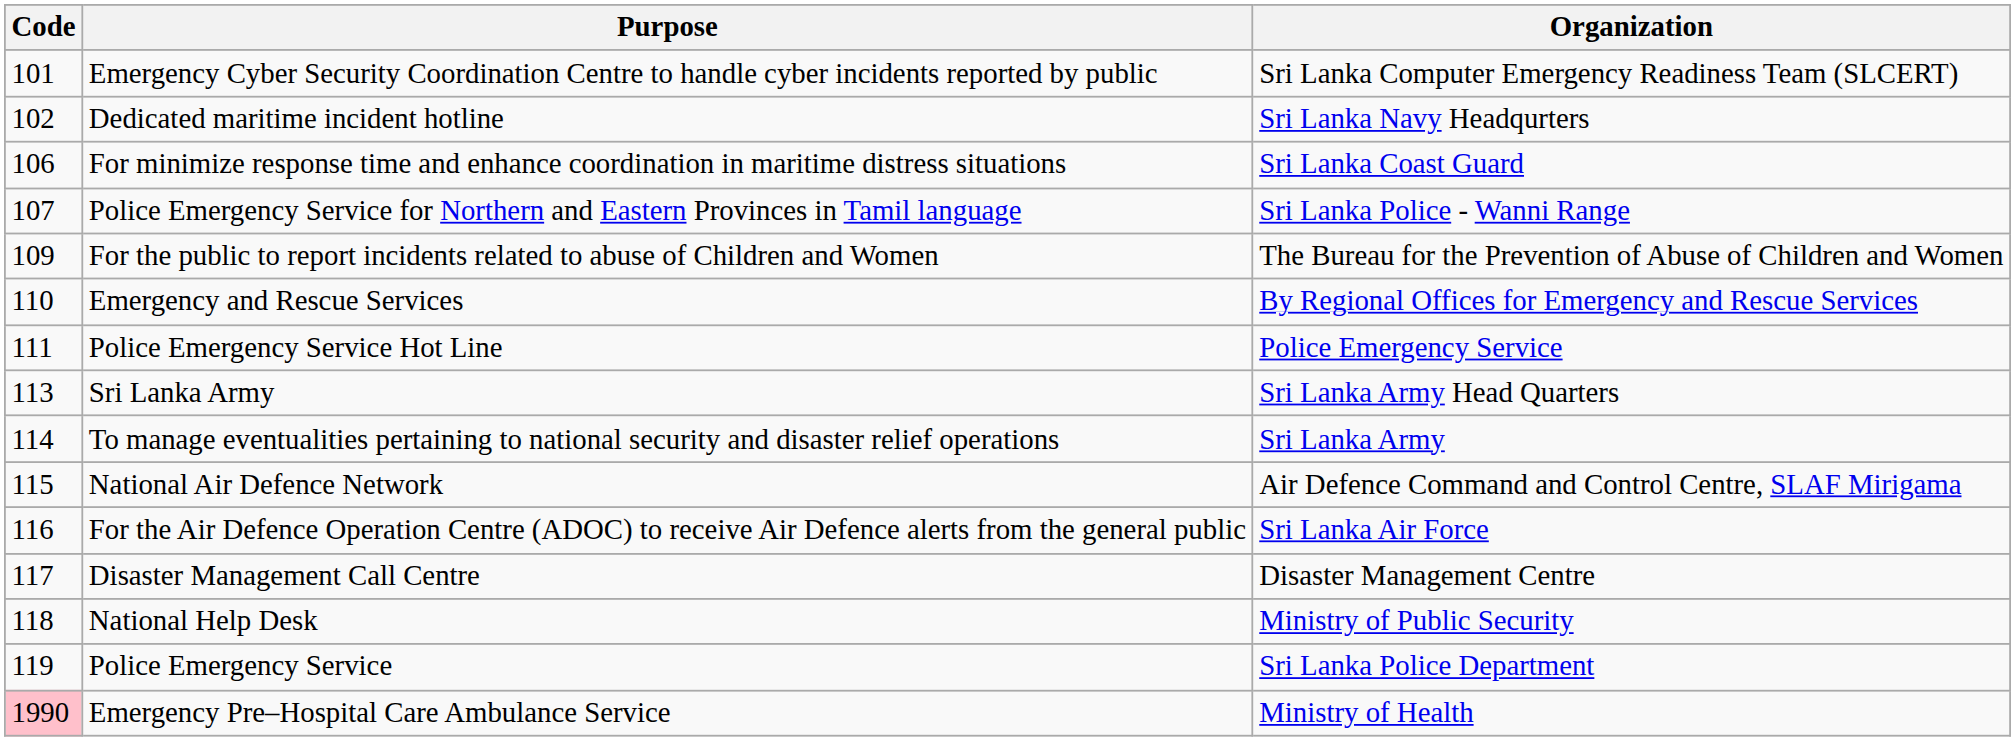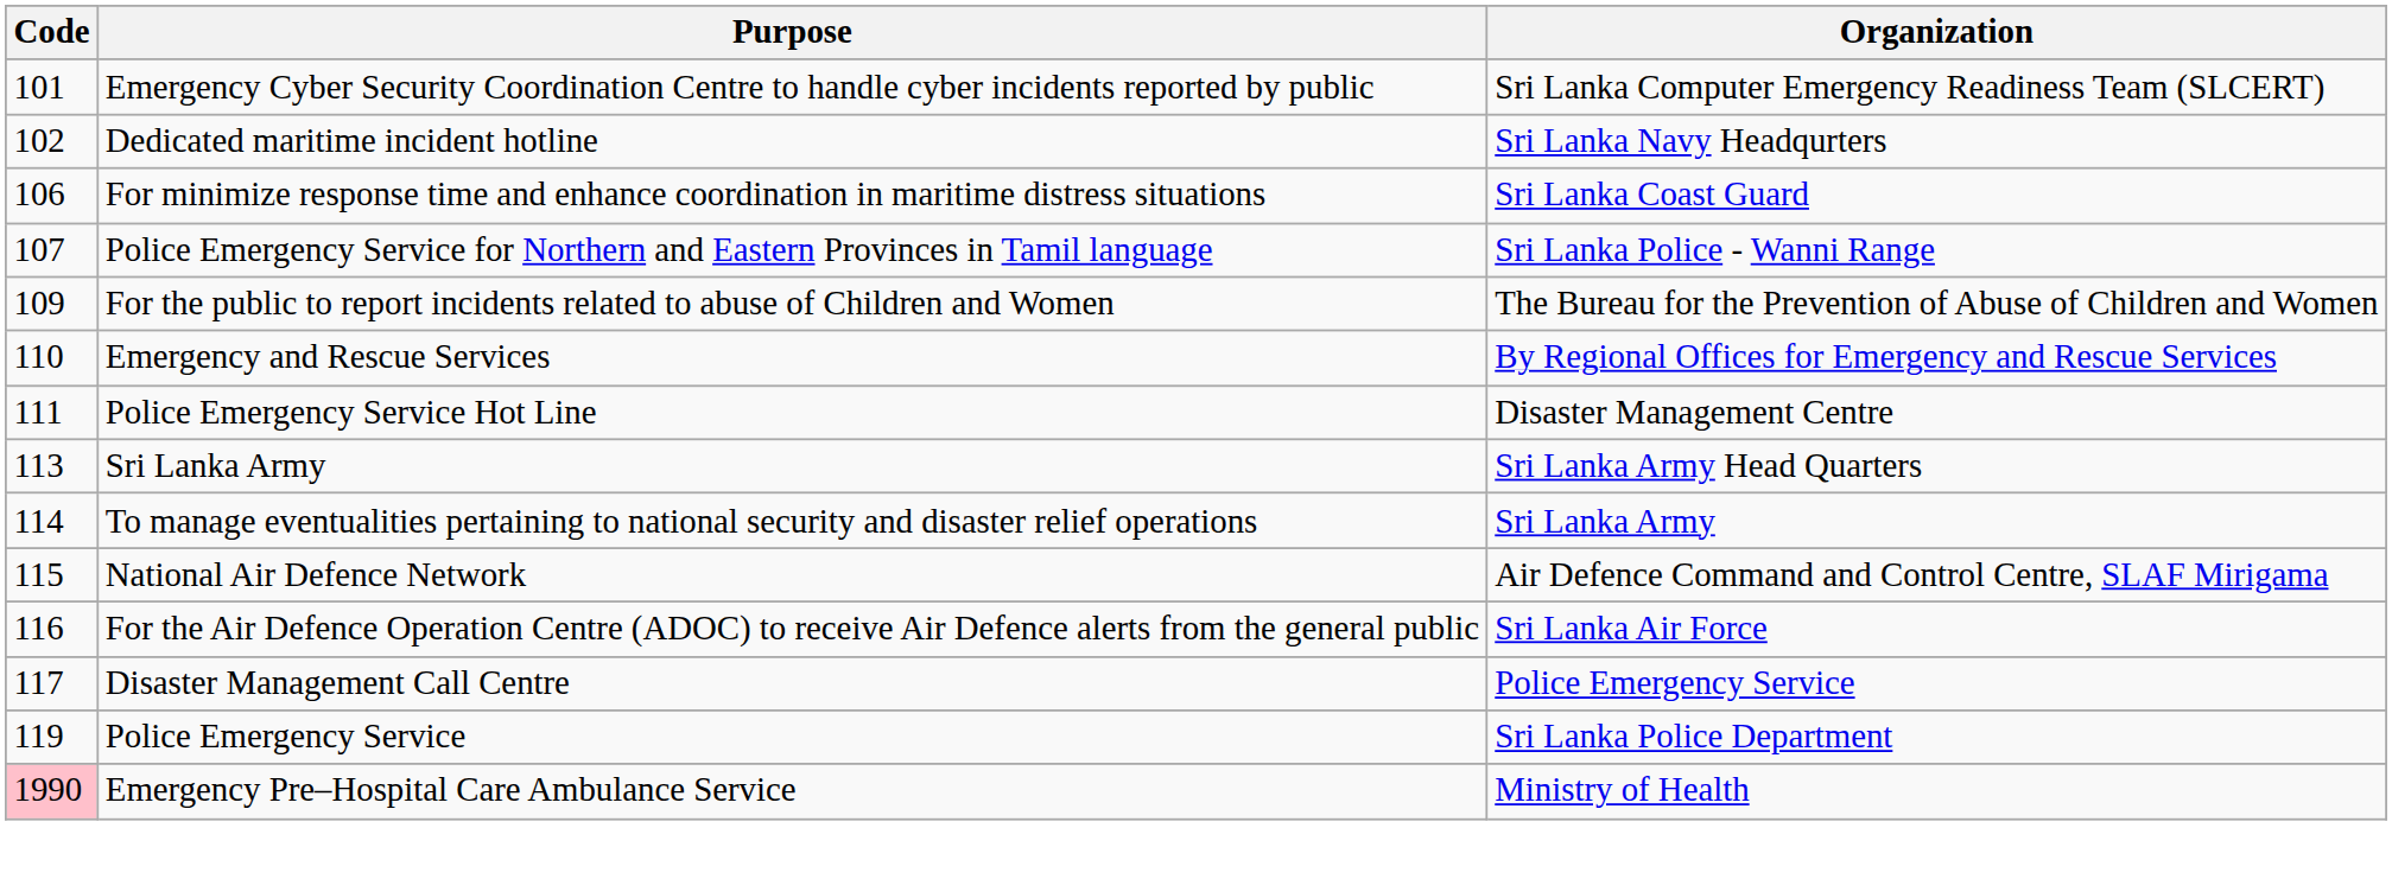Police Emergency Service Hot Line | Organization: Police Emergency Service -> Disaster Management Centre
Disaster Management Call Centre | Organization: Disaster Management Centre -> Police Emergency Service
- row: 118 | National Help Desk | Ministry of Public Security
